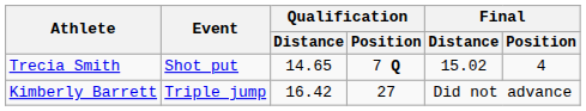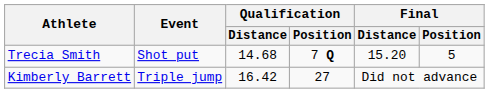Trecia Smith | Qualification / Distance: 14.65 -> 14.68
Trecia Smith | Final / Distance: 15.02 -> 15.20
Trecia Smith | Final / Position: 4 -> 5
